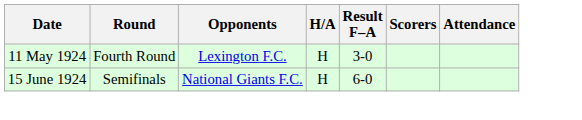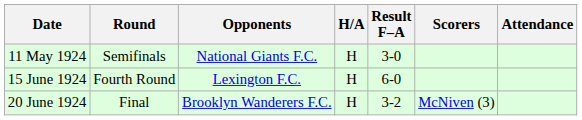11 May 1924 | Round: Fourth Round -> Semifinals
11 May 1924 | Opponents: Lexington F.C. -> National Giants F.C.
15 June 1924 | Round: Semifinals -> Fourth Round
15 June 1924 | Opponents: National Giants F.C. -> Lexington F.C.
+ row: 20 June 1924 | Final | Brooklyn Wanderers F.C. | H | 3-2 | McNiven (3)
